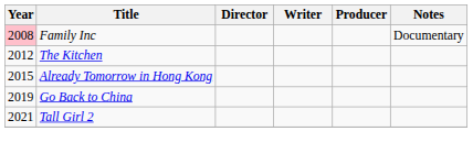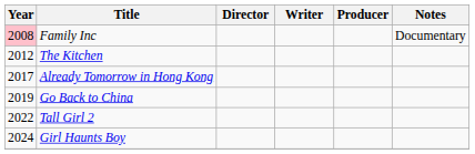Already Tomorrow in Hong Kong | Year: 2015 -> 2017
Tall Girl 2 | Year: 2021 -> 2022
+ row: 2024 | Girl Haunts Boy
